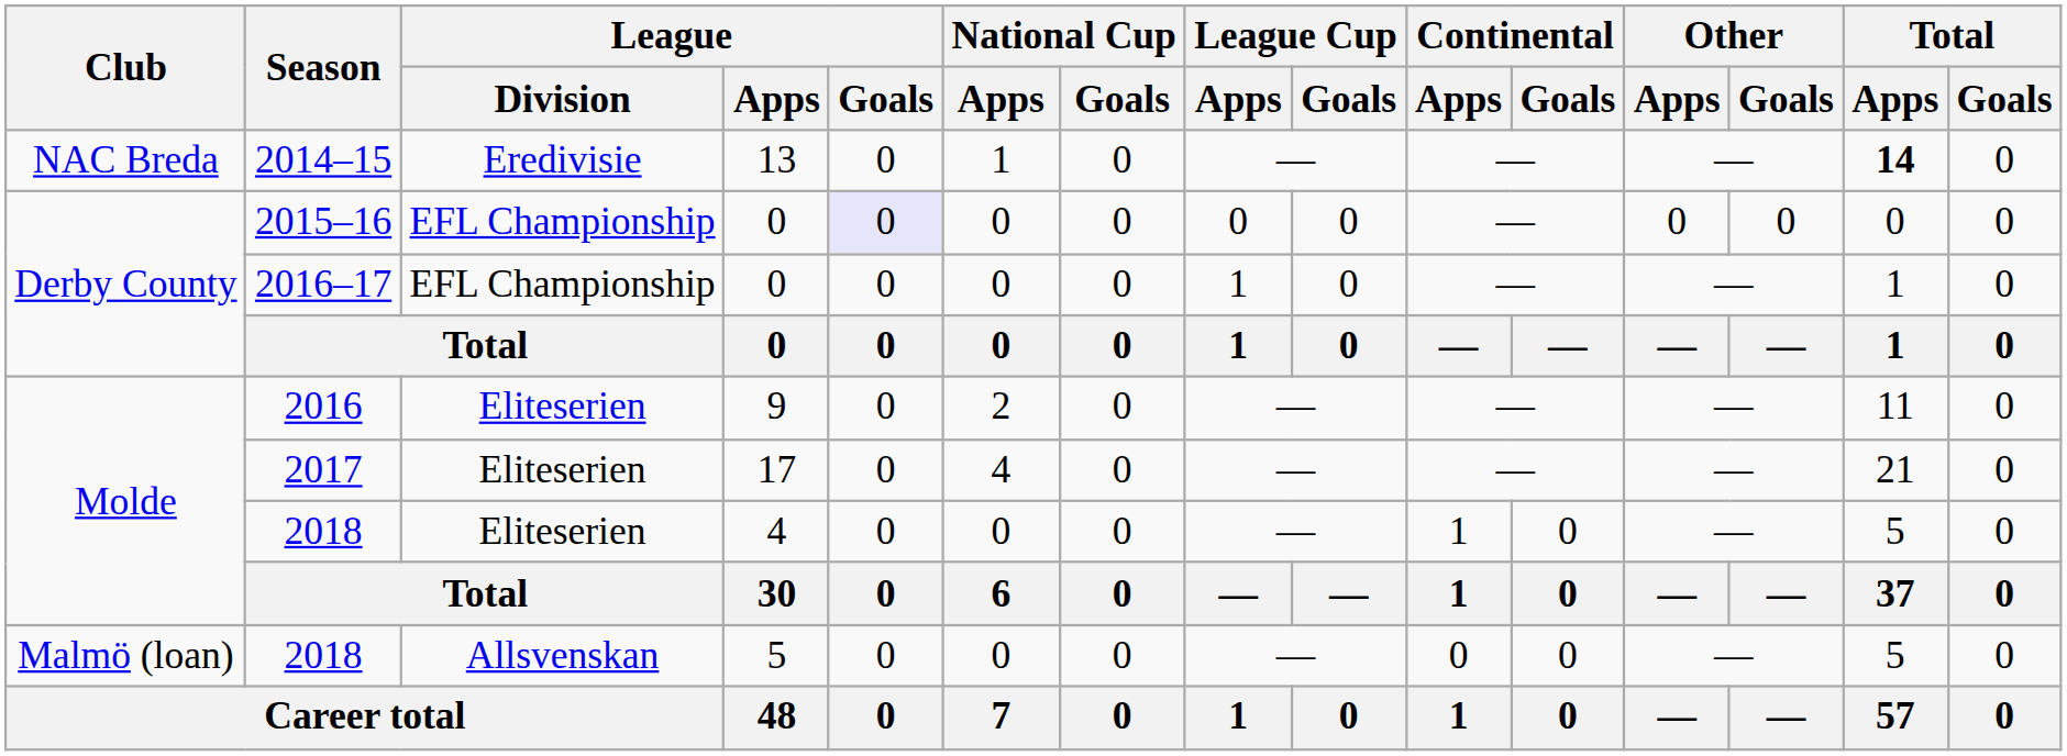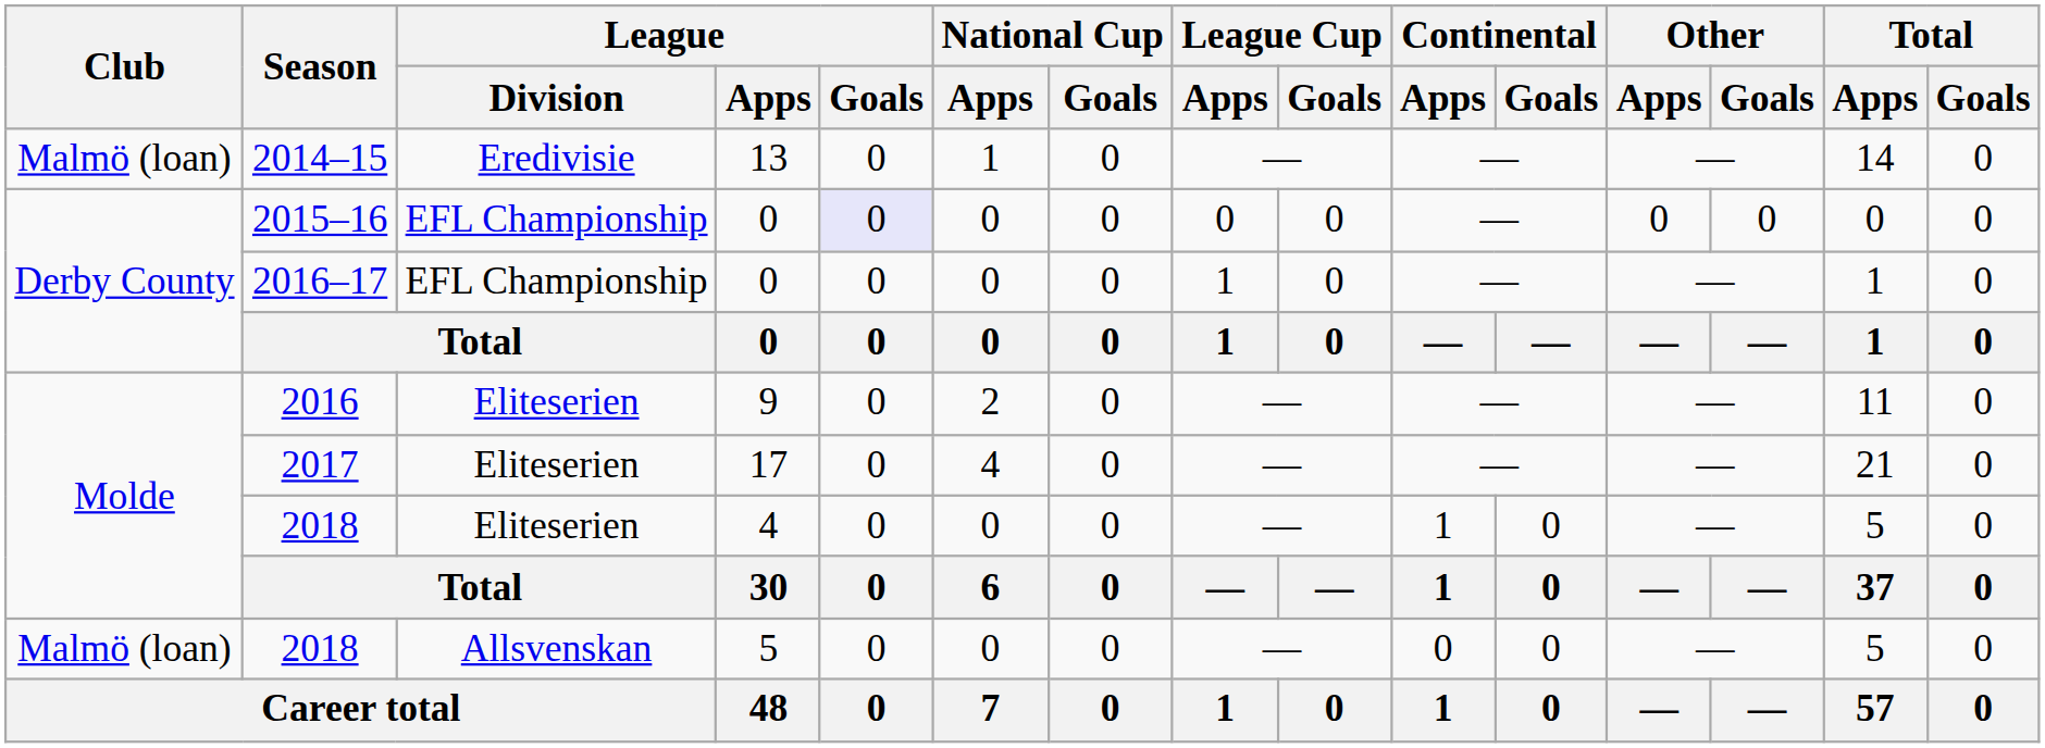2014–15 | Club: NAC Breda -> Malmö (loan)
2014–15 | Total / Apps: bold -> normal
